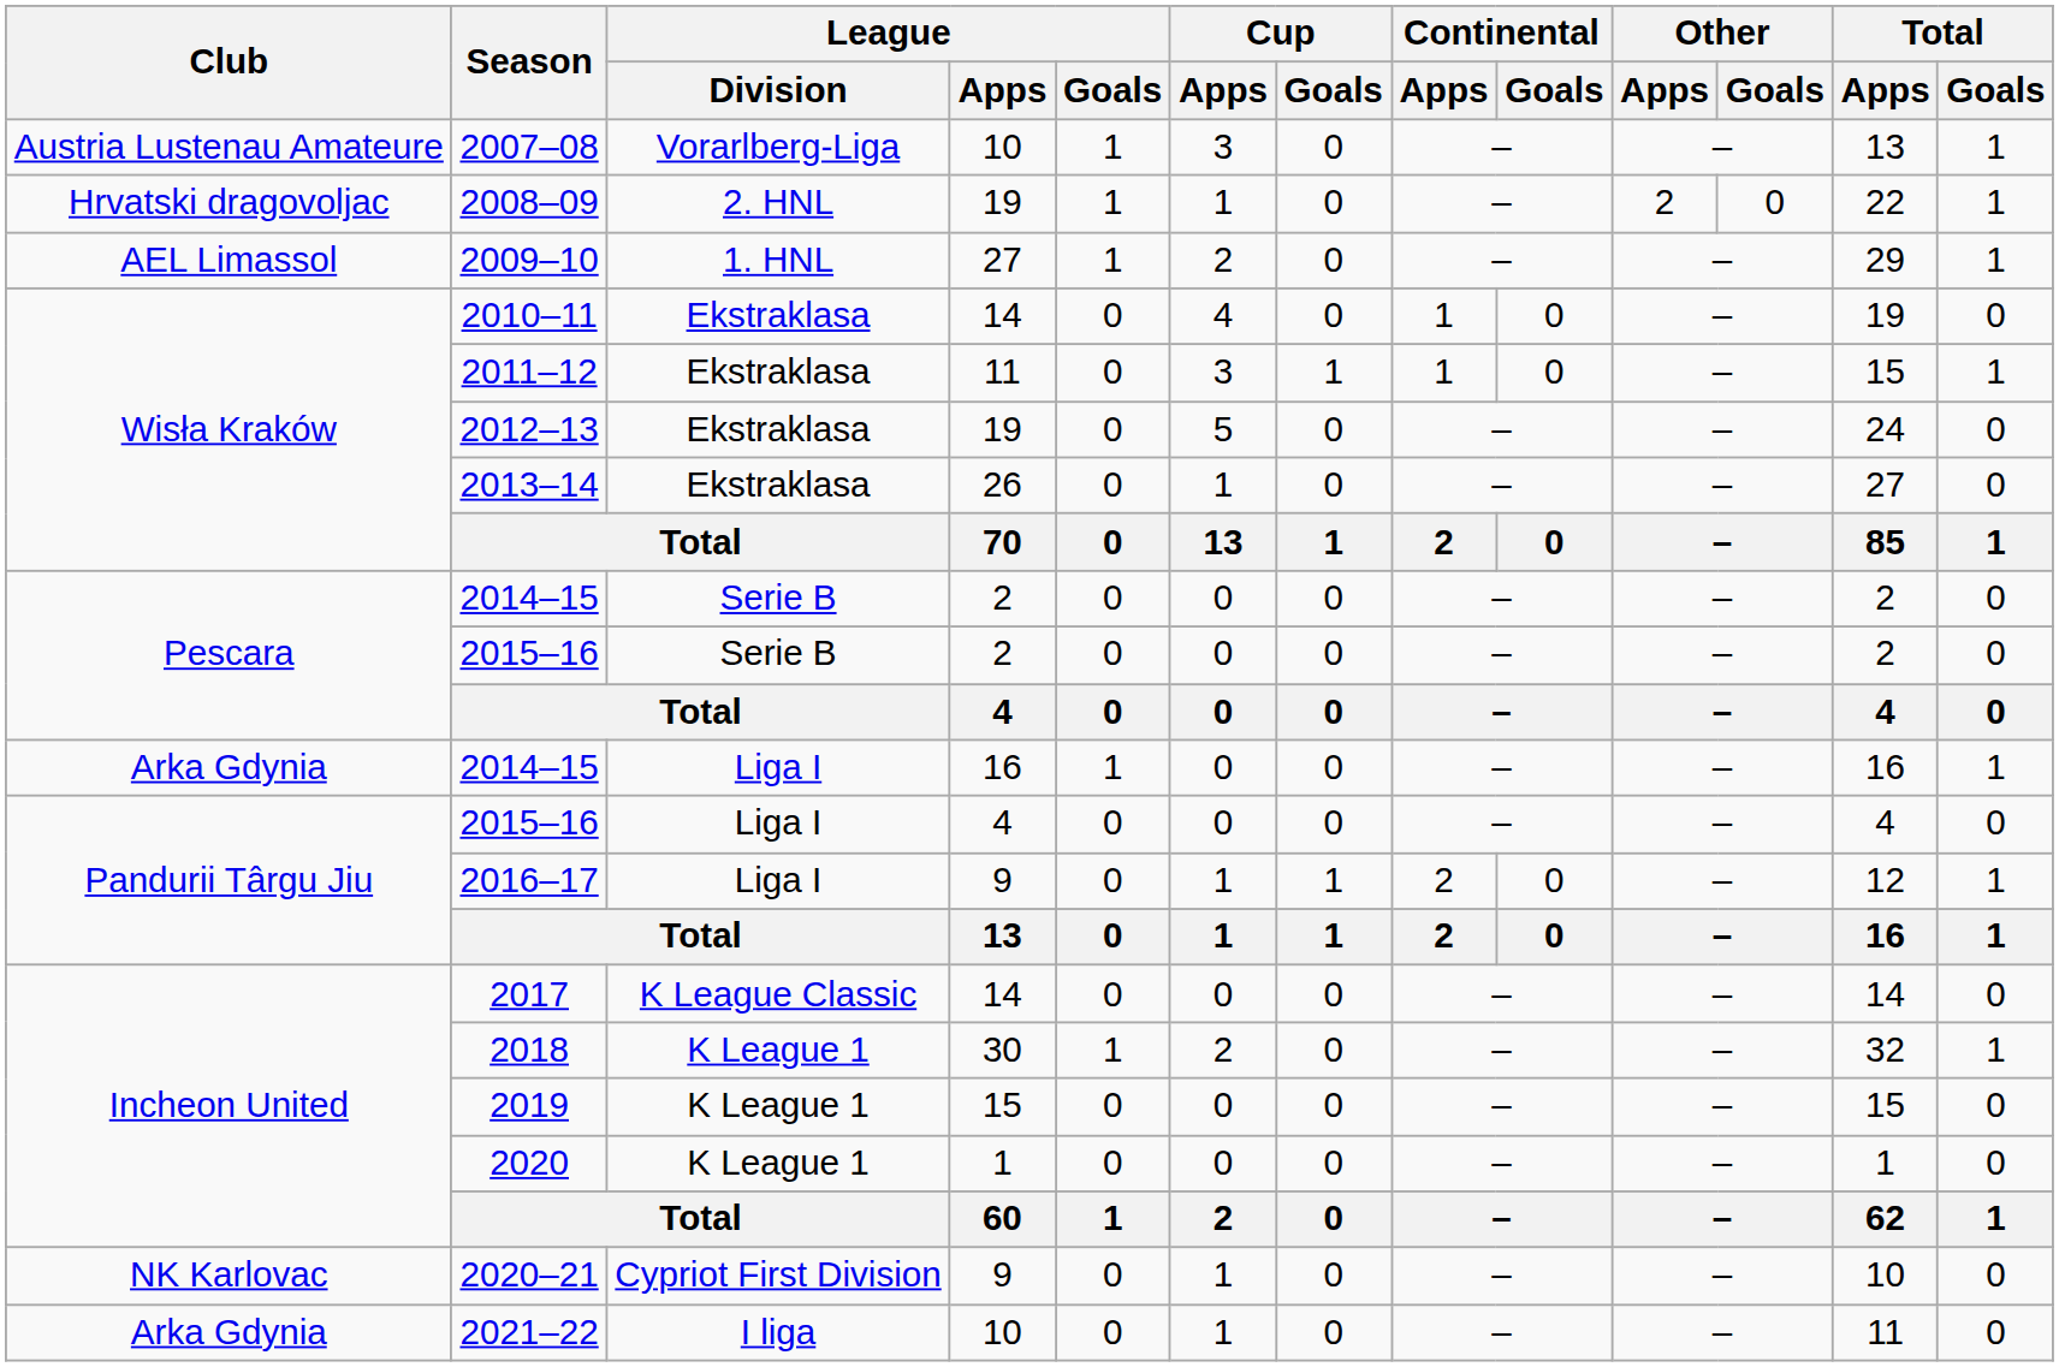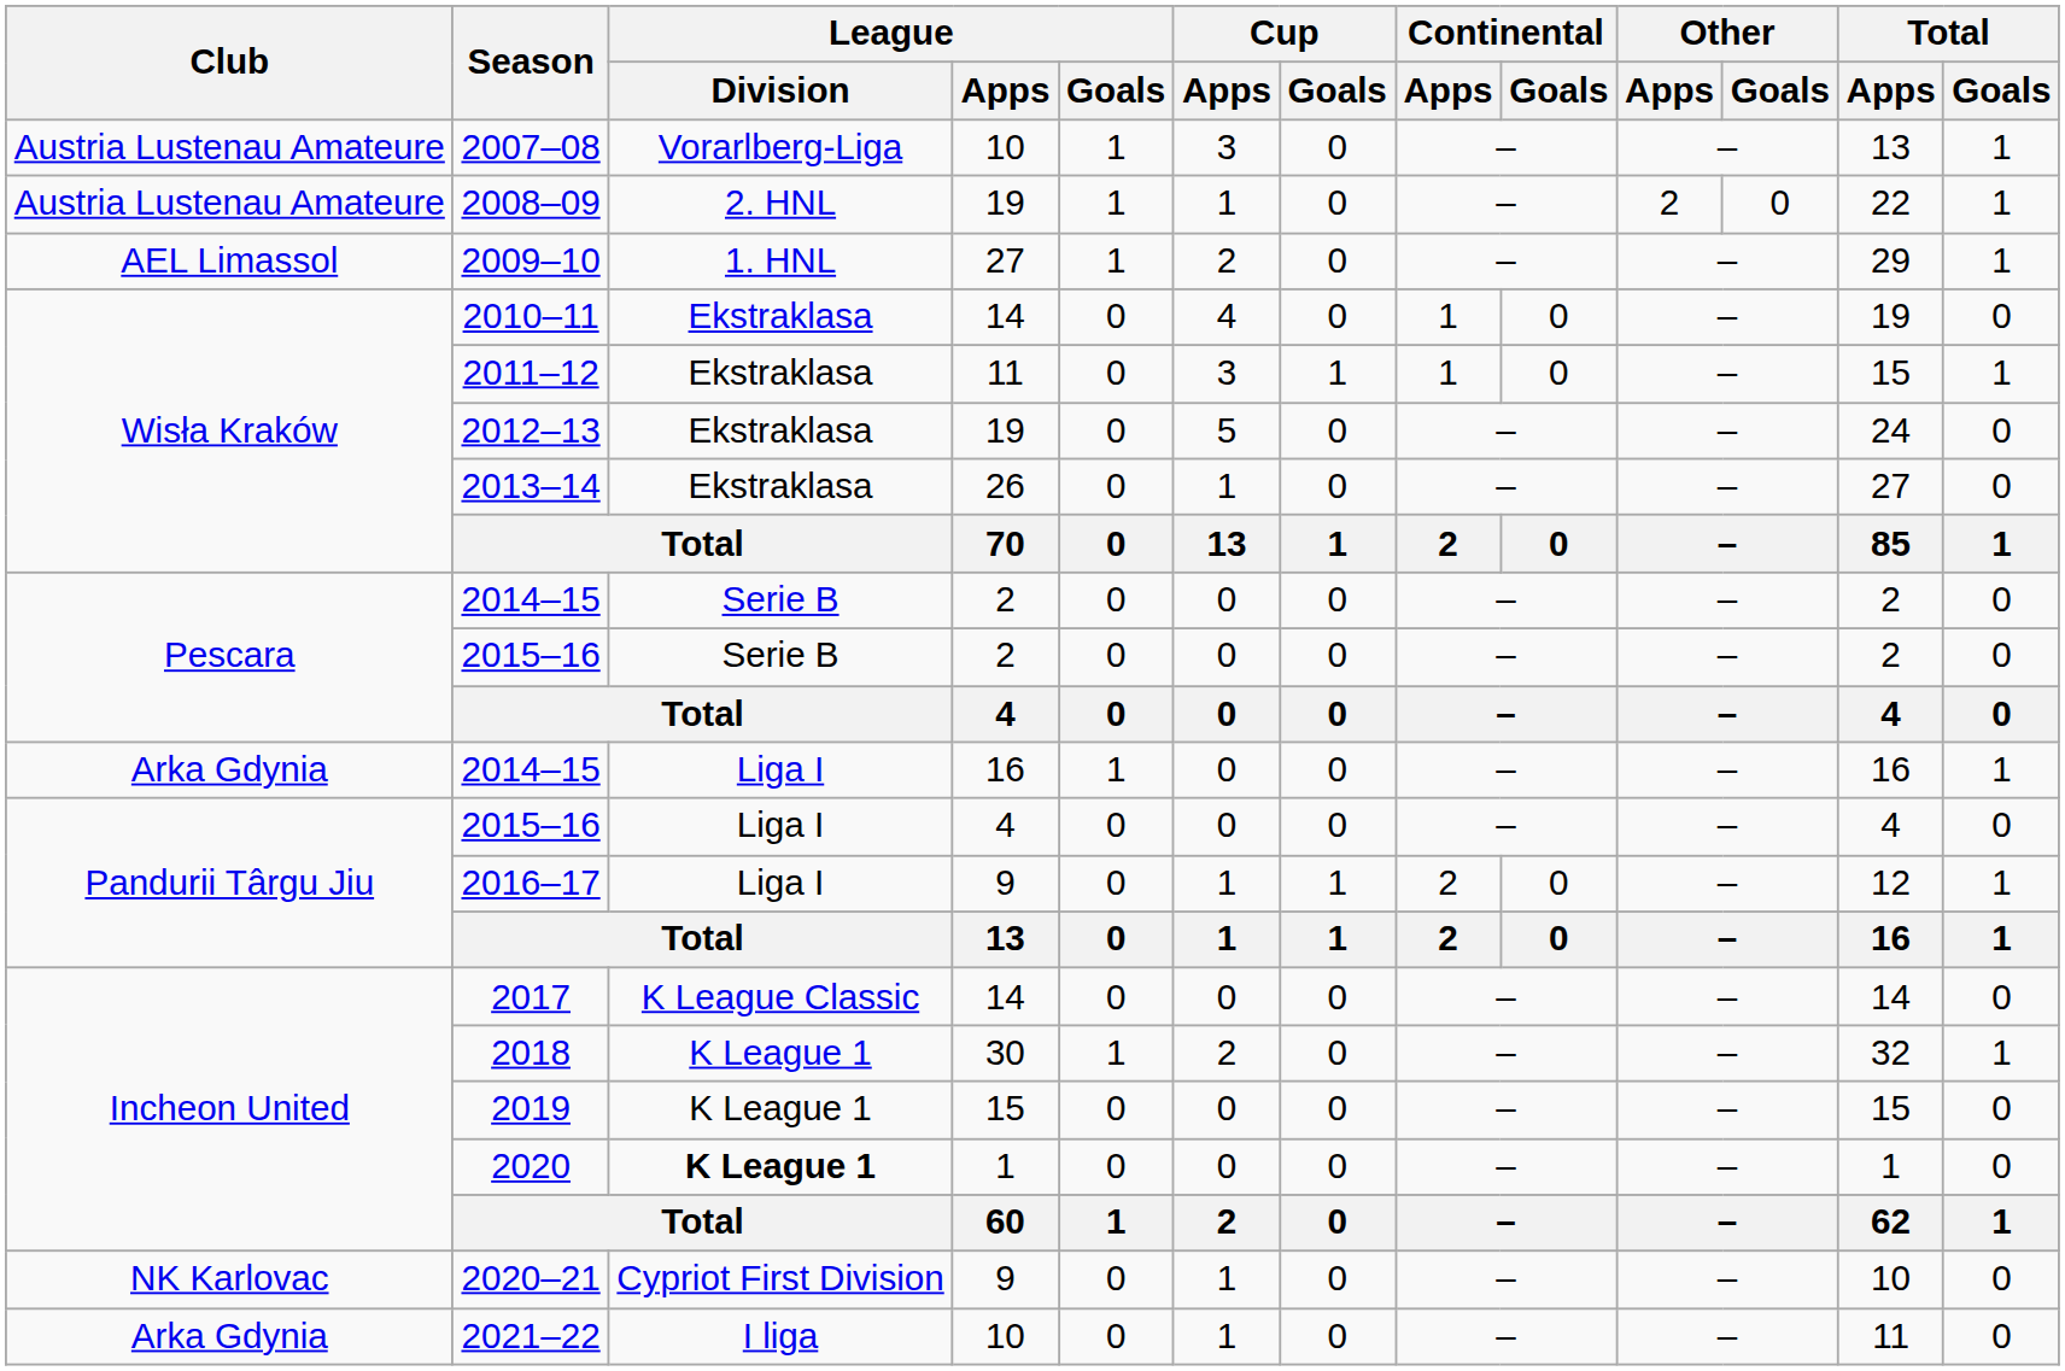2008–09 | Club: Hrvatski dragovoljac -> Austria Lustenau Amateure
2020 | League / Division: normal -> bold
